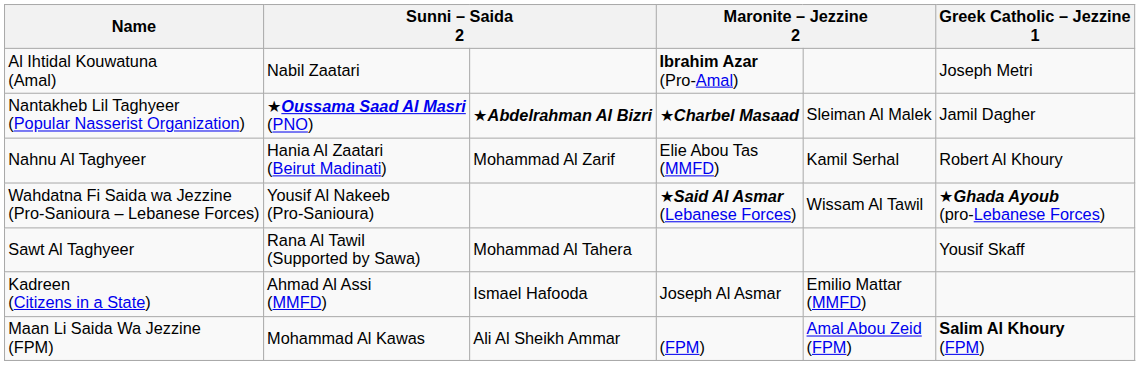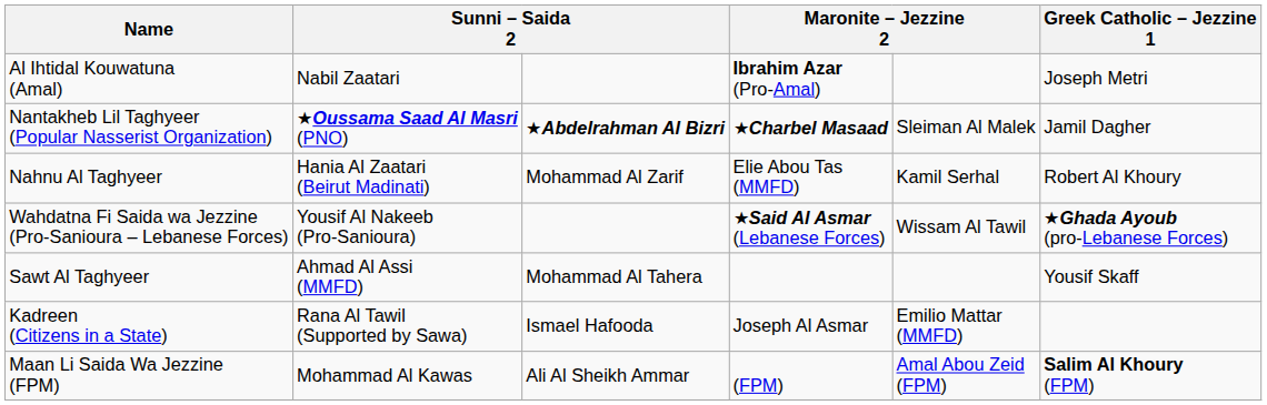Sawt Al Taghyeer | column 2: Rana Al Tawil (Supported by Sawa) -> Ahmad Al Assi (MMFD)
Kadreen (Citizens in a State) | column 2: Ahmad Al Assi (MMFD) -> Rana Al Tawil (Supported by Sawa)
